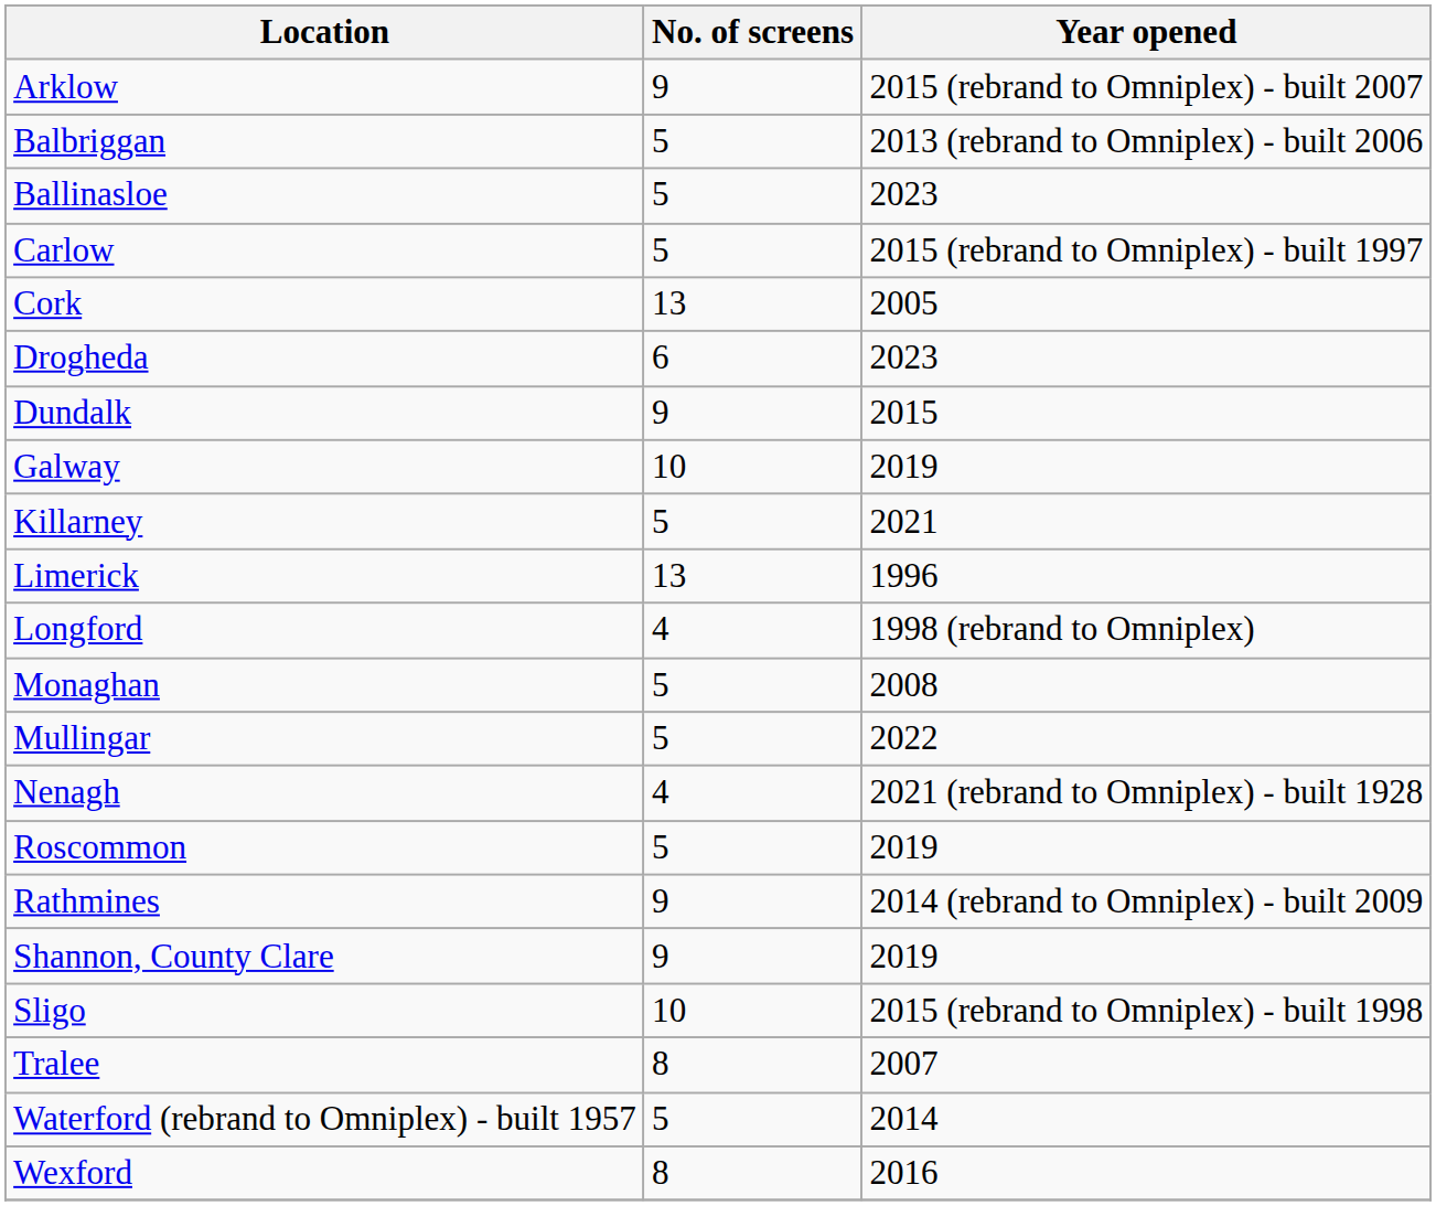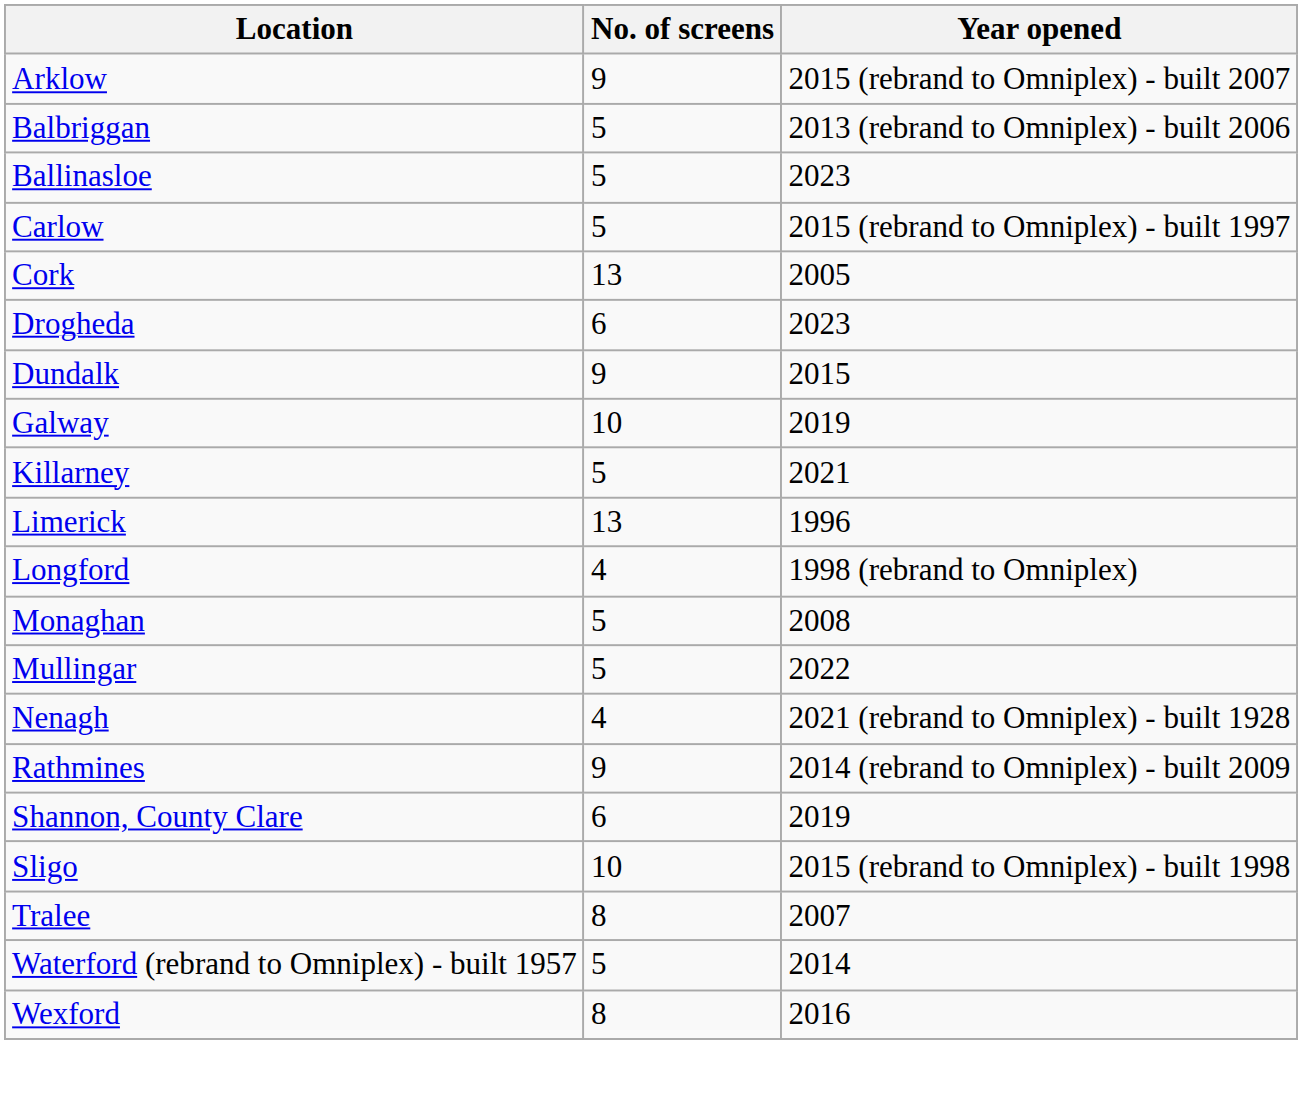- row: Roscommon | 5 | 2019
Shannon, County Clare | No. of screens: 9 -> 6
